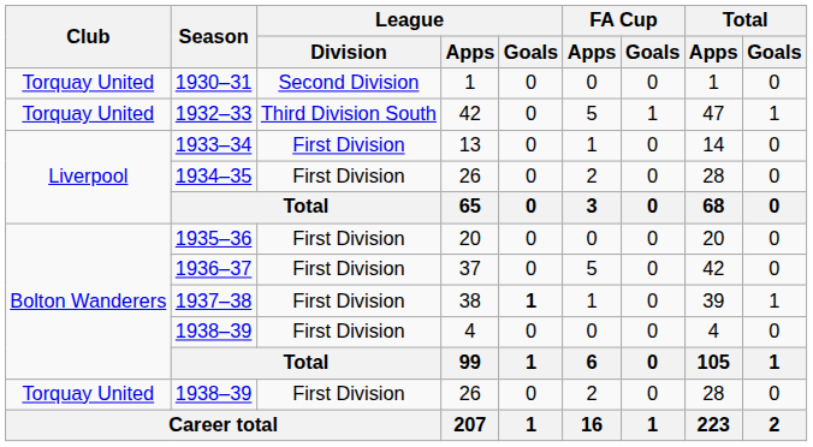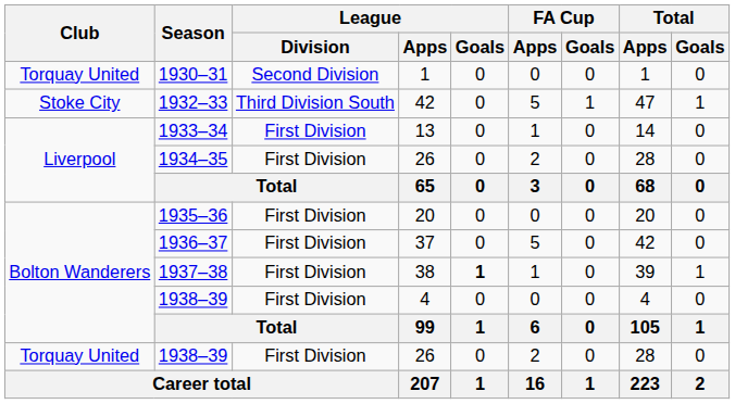1932–33 | Club: Torquay United -> Stoke City
